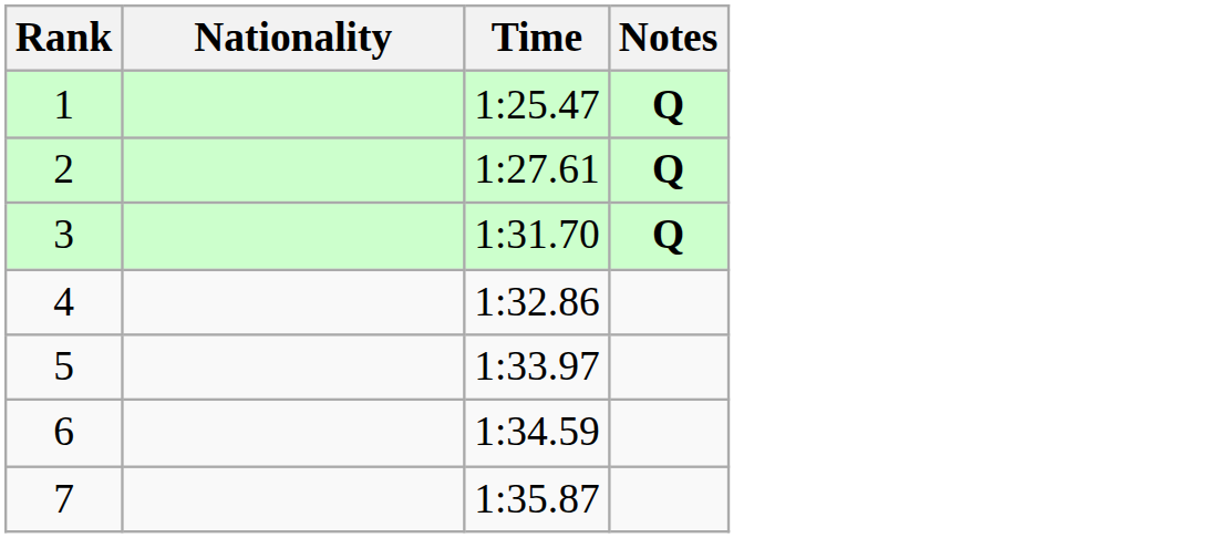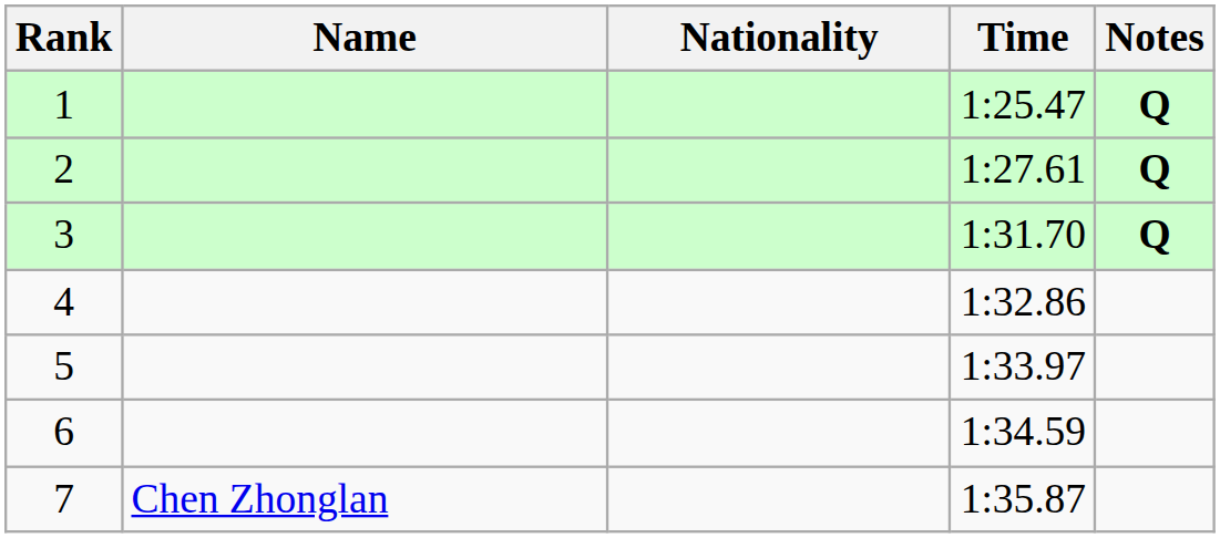+ column: Name | Chen Zhonglan
